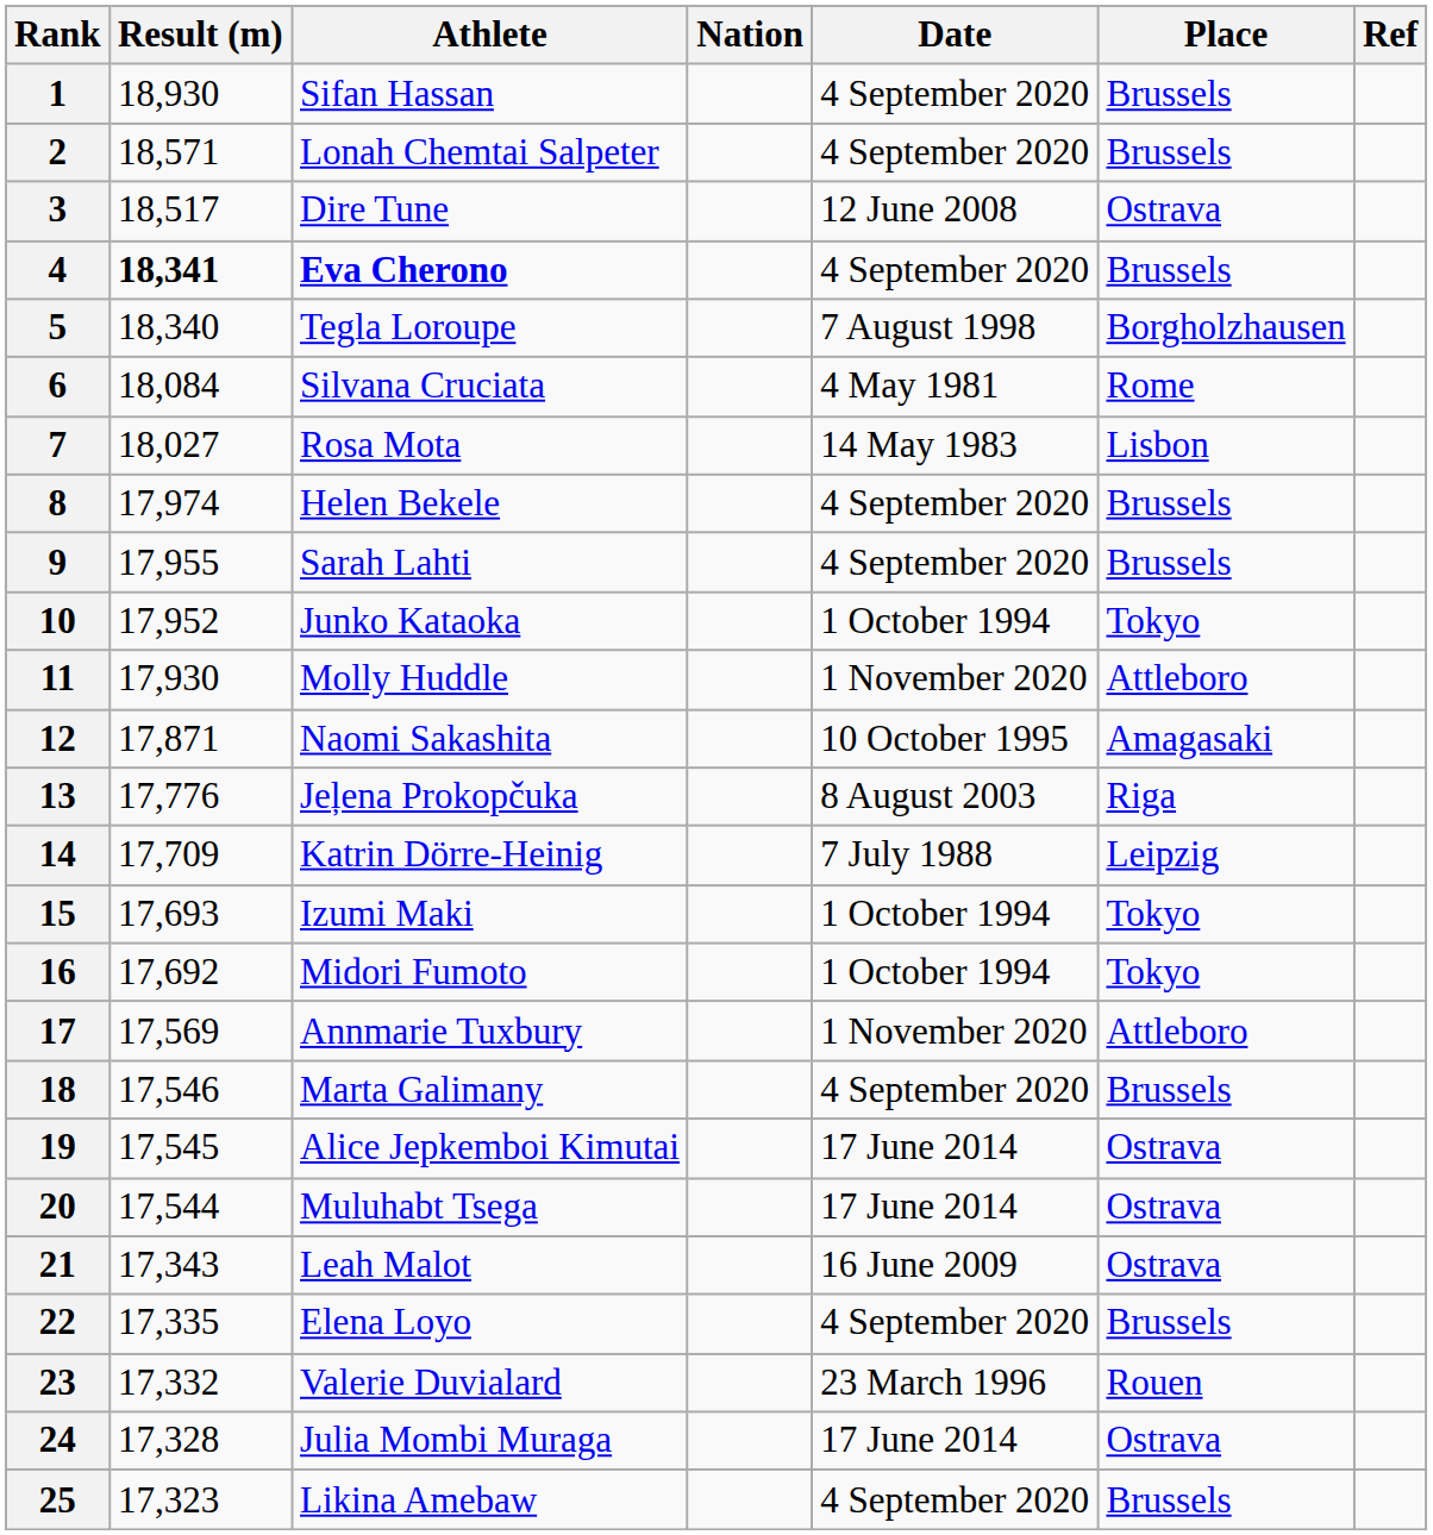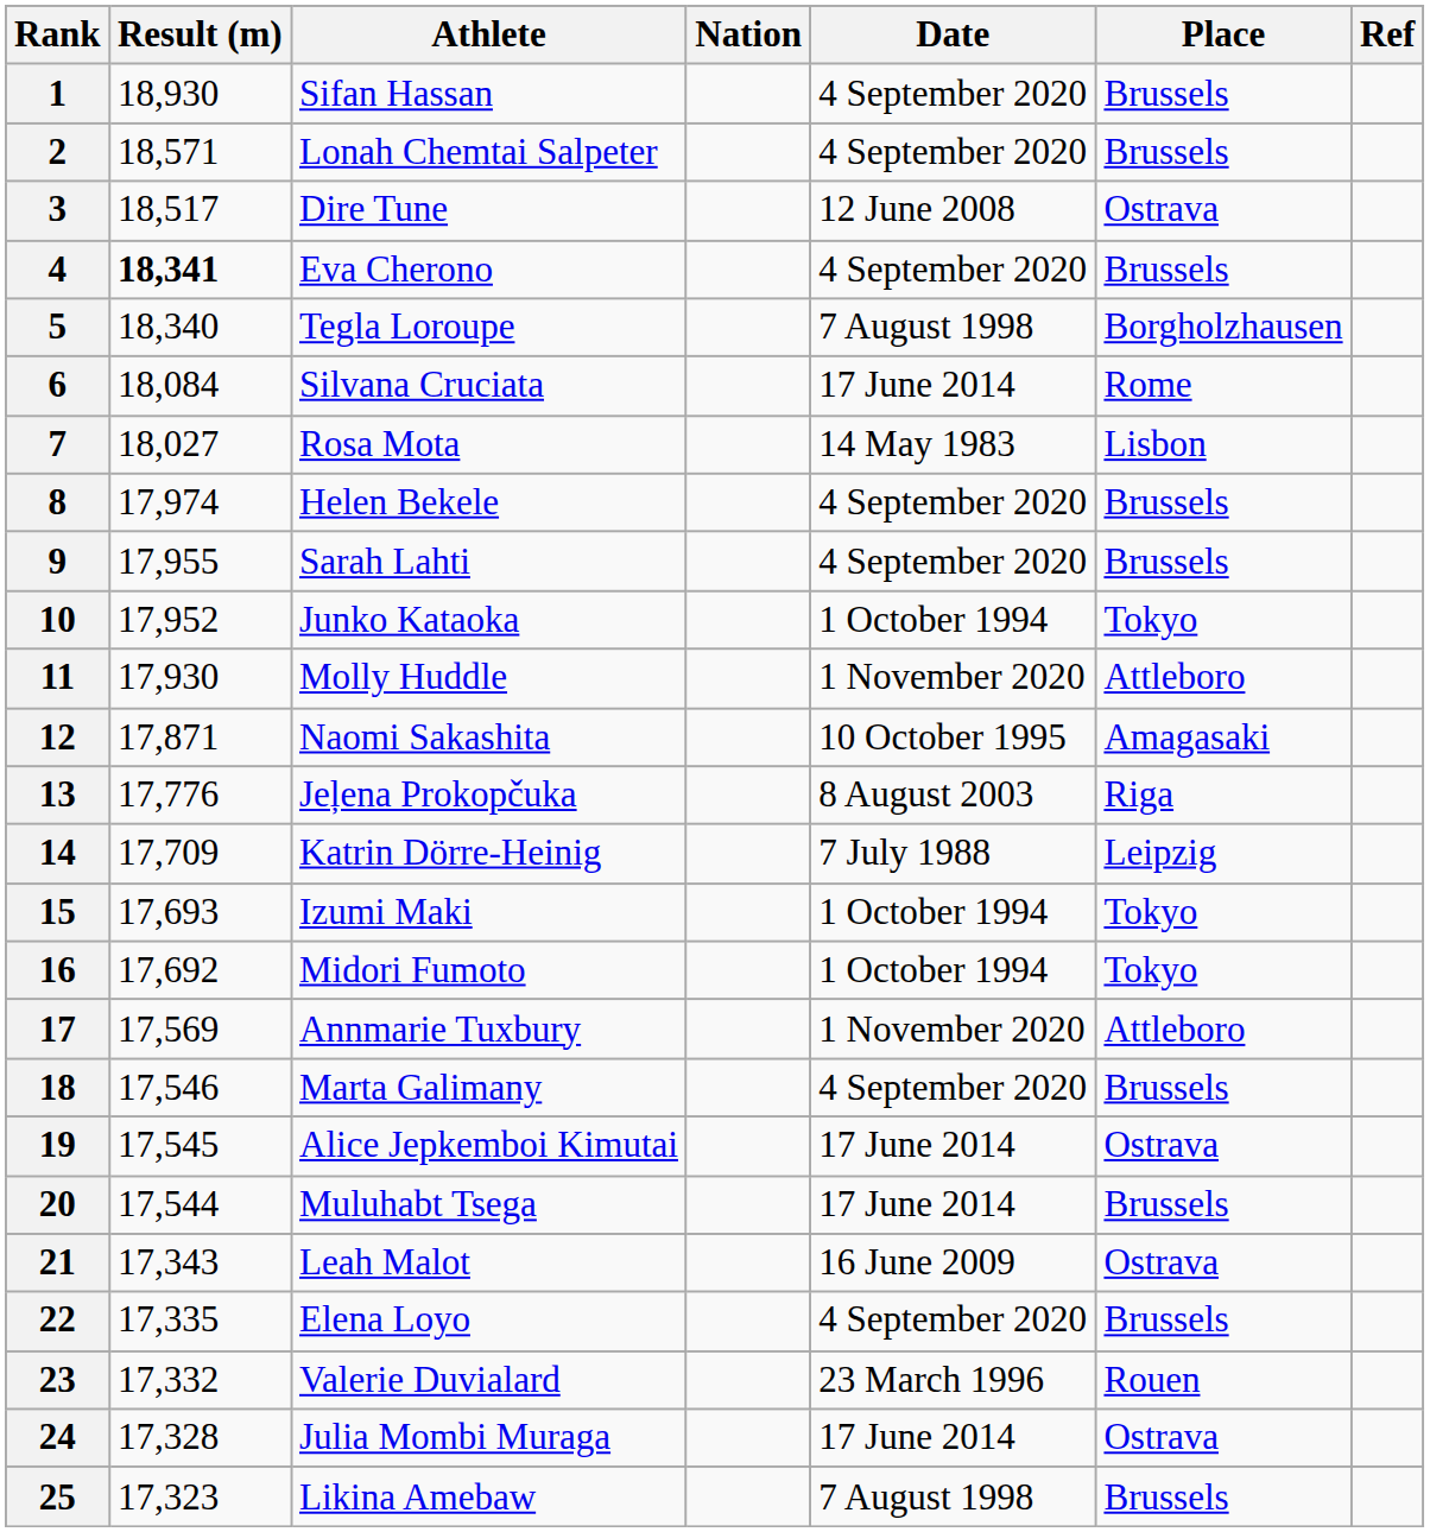4 | Athlete: bold -> normal
6 | Date: 4 May 1981 -> 17 June 2014
20 | Place: Ostrava -> Brussels
25 | Date: 4 September 2020 -> 7 August 1998
